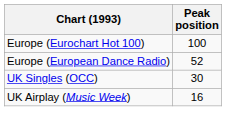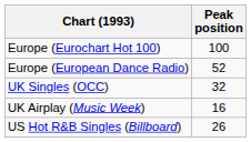UK Singles (OCC) | Peak position: 30 -> 32
+ row: US Hot R&B Singles (Billboard) | 26
